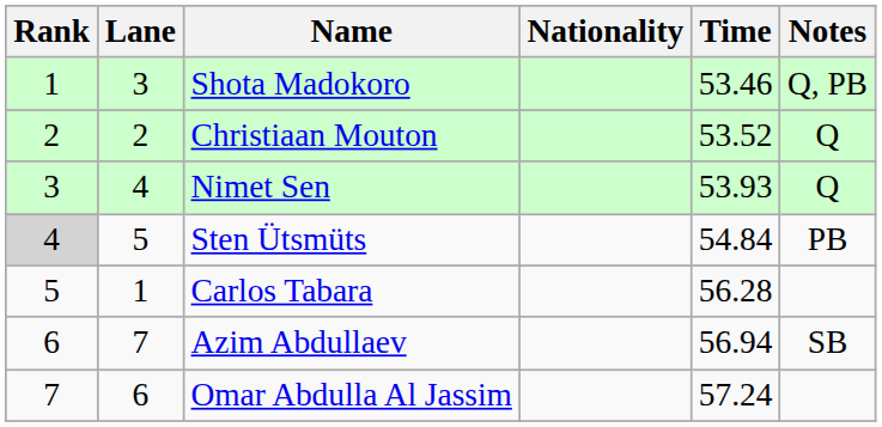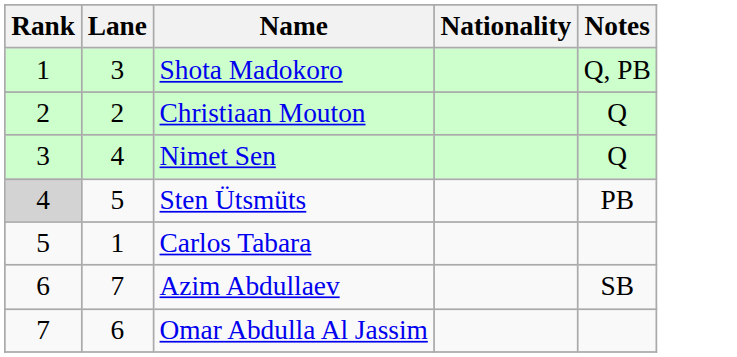- column: Time | 53.46 | 53.52 | 53.93 | 54.84 | 56.28 | 56.94 | 57.24
